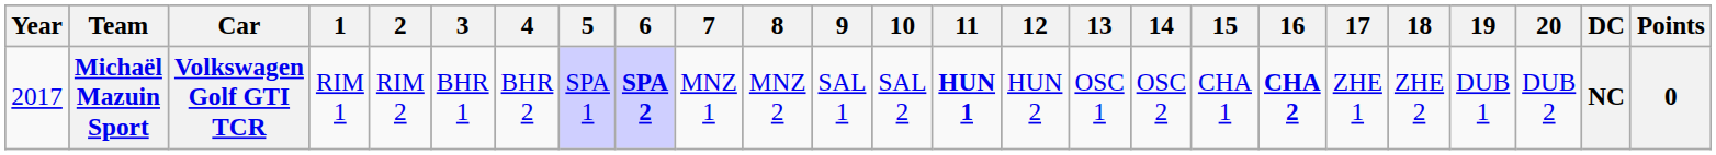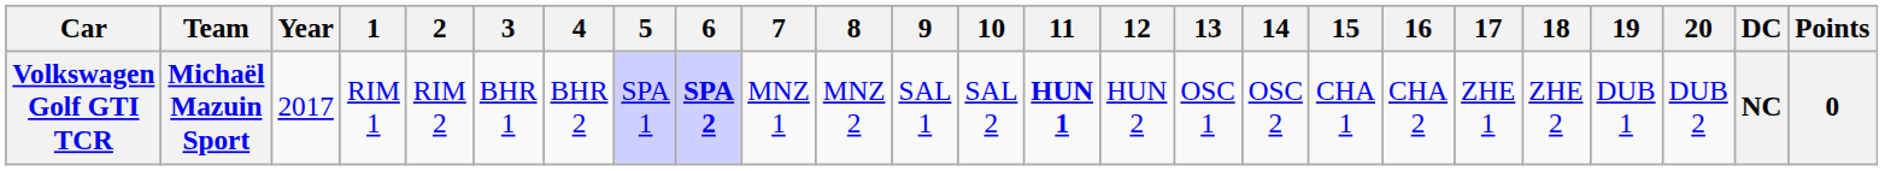columns swapped: Year <-> Car
Michaël Mazuin Sport | 16: bold -> normal
